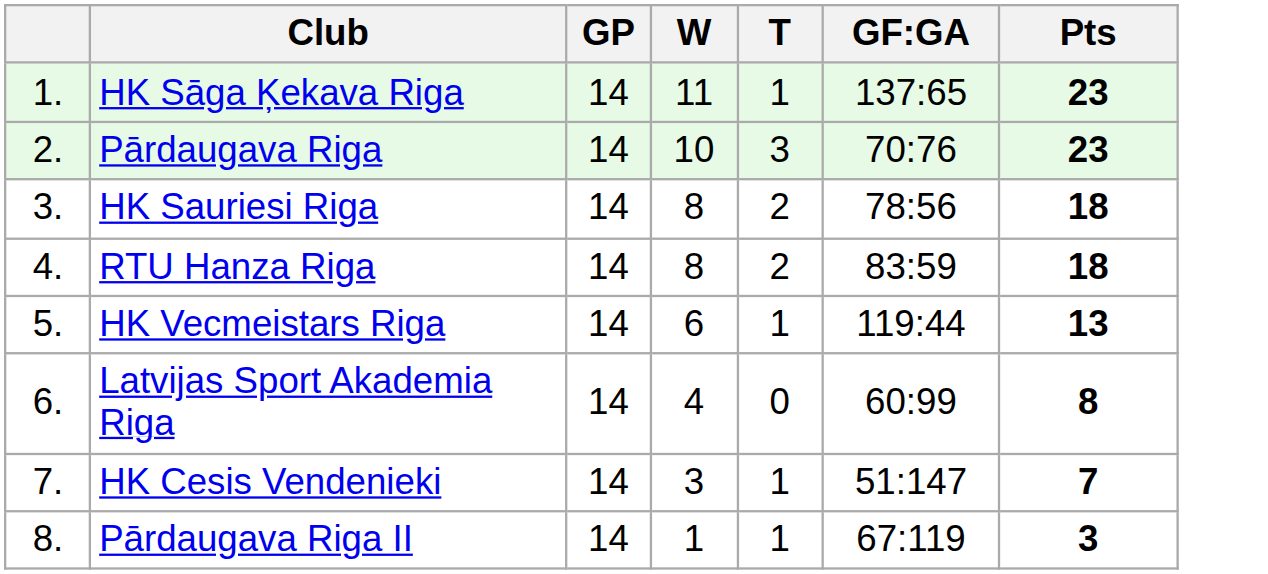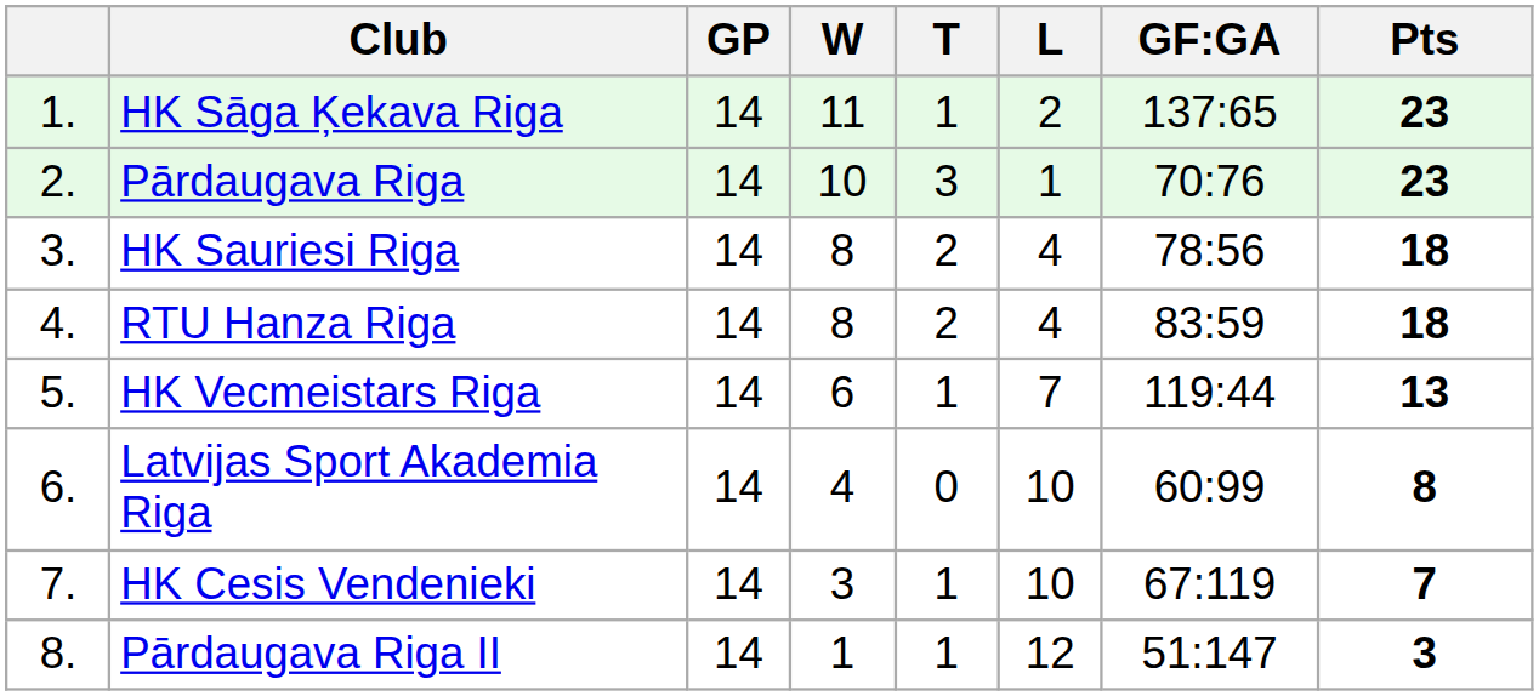+ column: L | 2 | 1 | 4 | 4 | 7 | 10 | 10 | 12
HK Cesis Vendenieki | GF:GA: 51:147 -> 67:119
Pārdaugava Riga II | GF:GA: 67:119 -> 51:147
